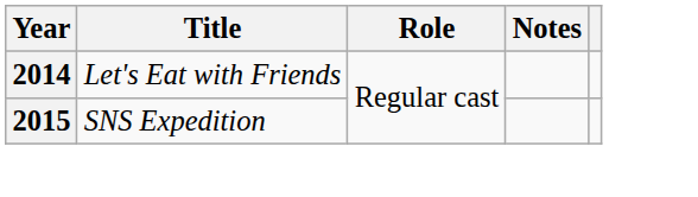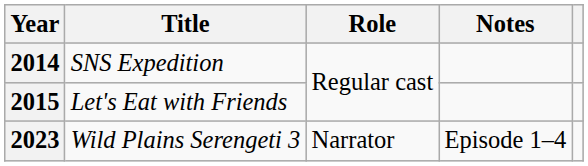2014 | Title: Let's Eat with Friends -> SNS Expedition
2015 | Title: SNS Expedition -> Let's Eat with Friends
+ row: 2023 | Wild Plains Serengeti 3 | Narrator | Episode 1–4
